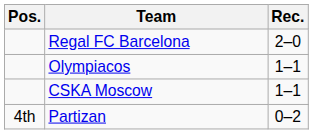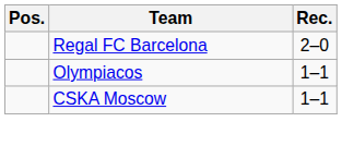- row: 4th | Partizan | 0–2
